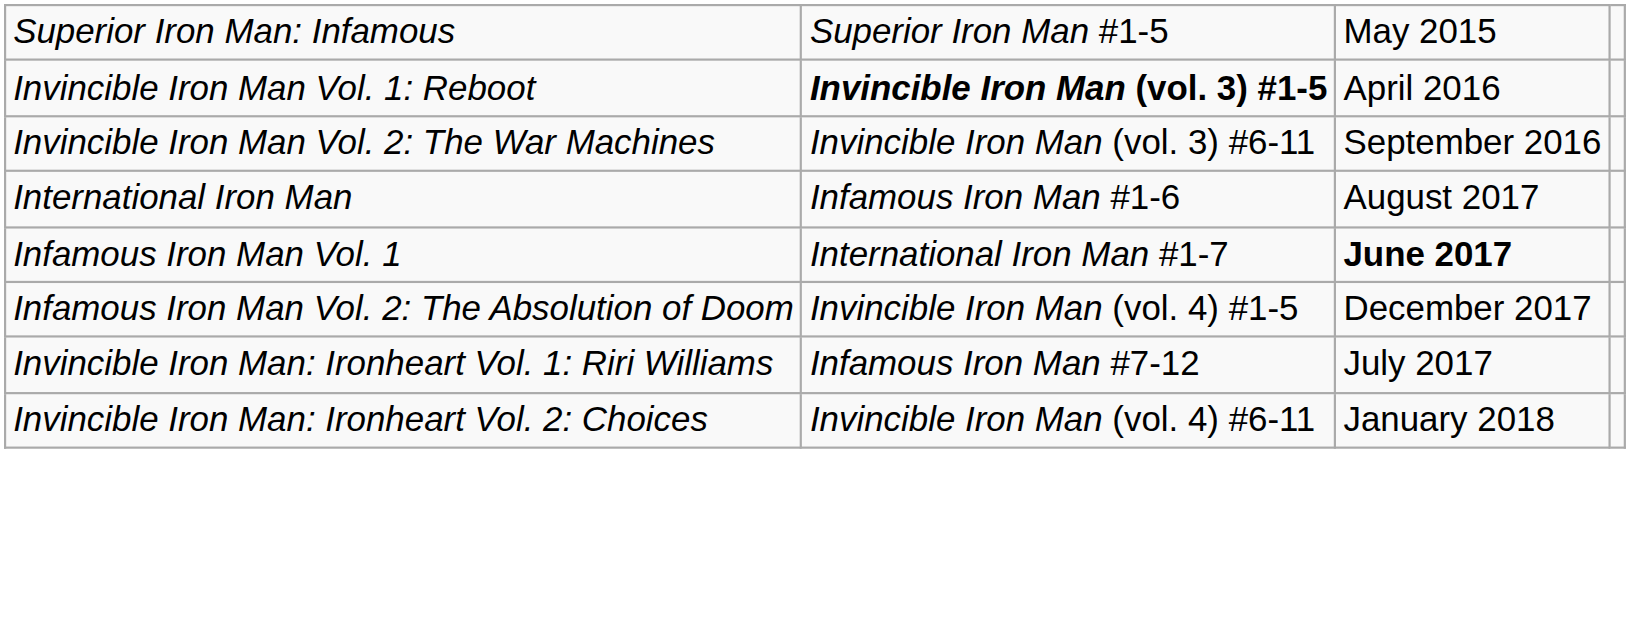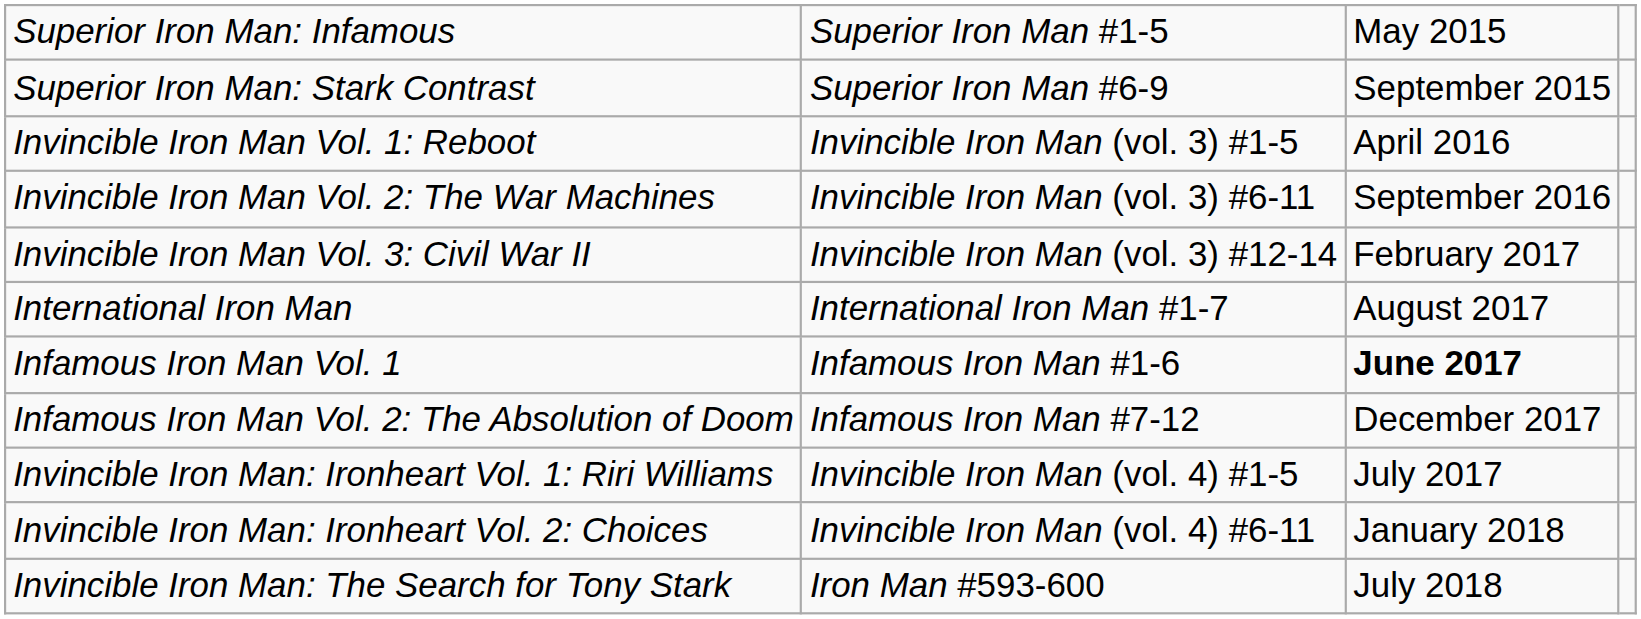+ row: Superior Iron Man: Stark Contrast | Superior Iron Man #6-9 | September 2015
Invincible Iron Man Vol. 1: Reboot | column 2: bold -> normal
+ row: Invincible Iron Man Vol. 3: Civil War II | Invincible Iron Man (vol. 3) #12-14 | February 2017
International Iron Man | column 2: Infamous Iron Man #1-6 -> International Iron Man #1-7
Infamous Iron Man Vol. 1 | column 2: International Iron Man #1-7 -> Infamous Iron Man #1-6
Infamous Iron Man Vol. 2: The Absolution of Doom | column 2: Invincible Iron Man (vol. 4) #1-5 -> Infamous Iron Man #7-12
Invincible Iron Man: Ironheart Vol. 1: Riri Williams | column 2: Infamous Iron Man #7-12 -> Invincible Iron Man (vol. 4) #1-5
+ row: Invincible Iron Man: The Search for Tony Stark | Iron Man #593-600 | July 2018
